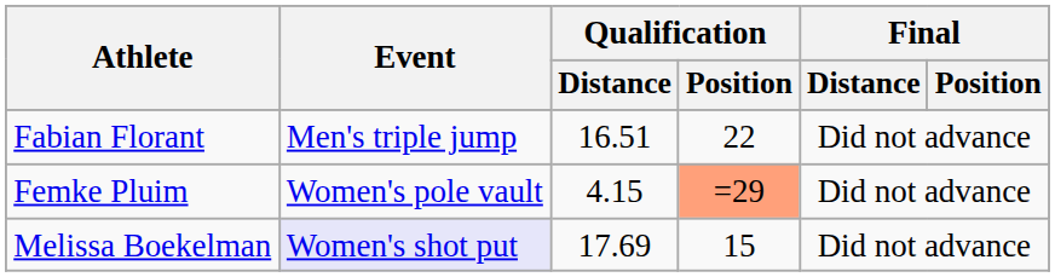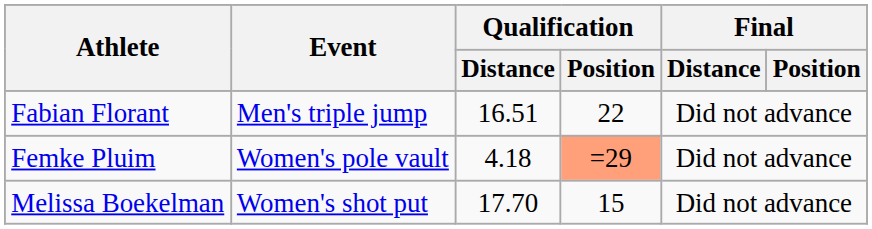Femke Pluim | Qualification / Distance: 4.15 -> 4.18
Melissa Boekelman | Event: lavender background -> no background
Melissa Boekelman | Qualification / Distance: 17.69 -> 17.70
